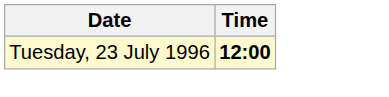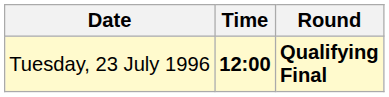+ column: Round | Qualifying Final
